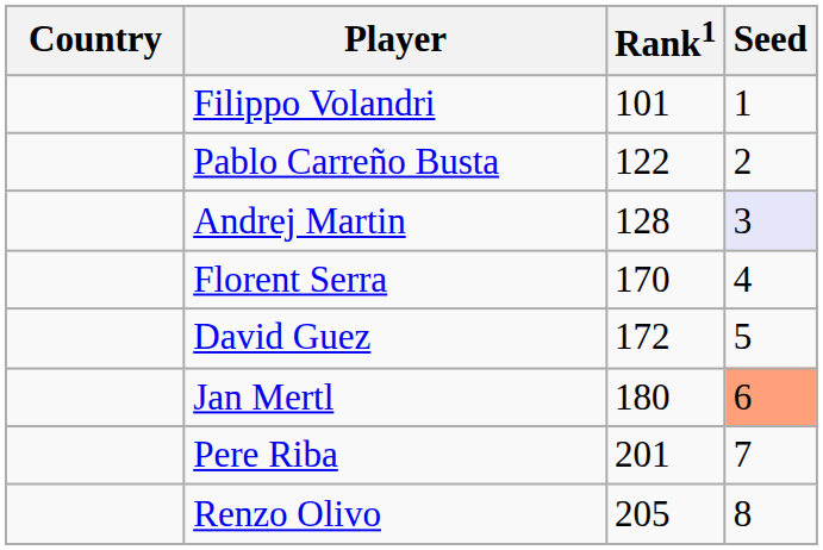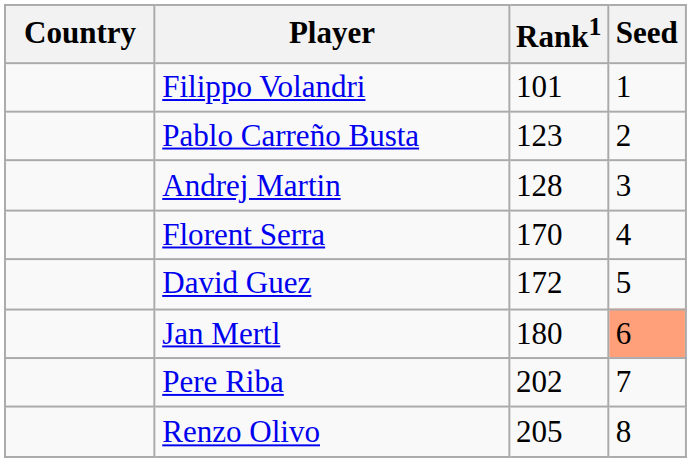Pablo Carreño Busta | Rank1: 122 -> 123
Andrej Martin | Seed: lavender background -> no background
Pere Riba | Rank1: 201 -> 202
